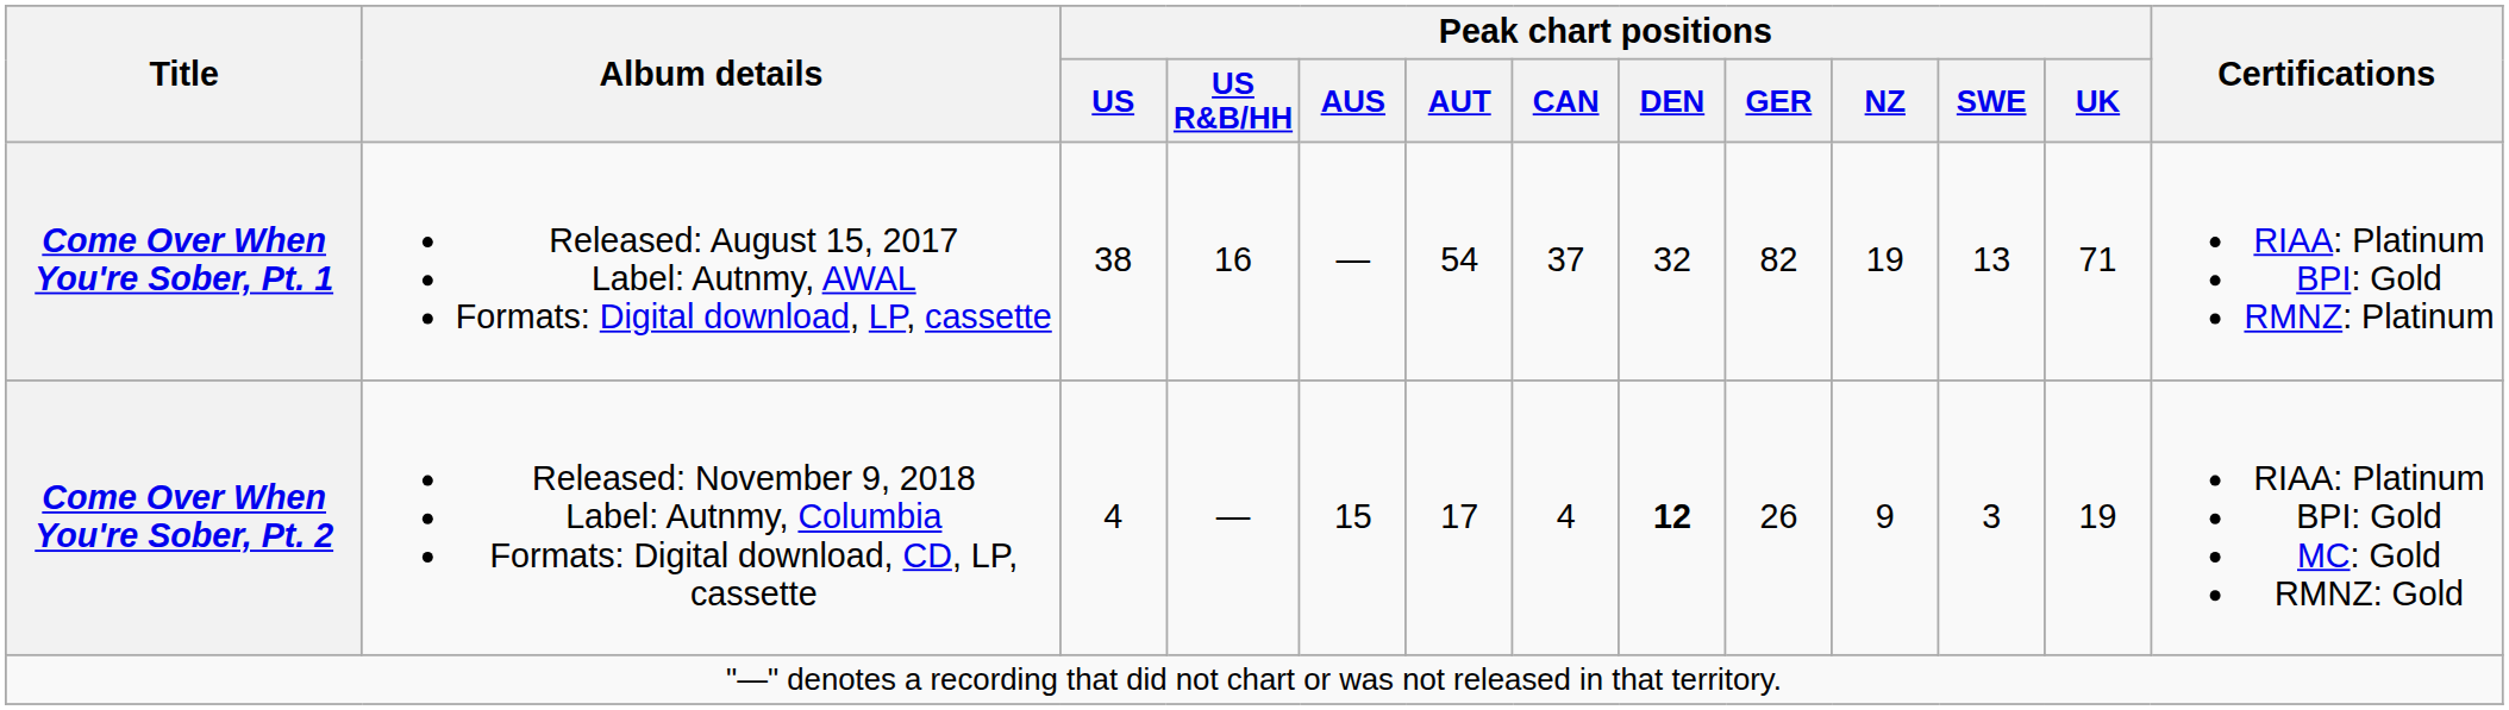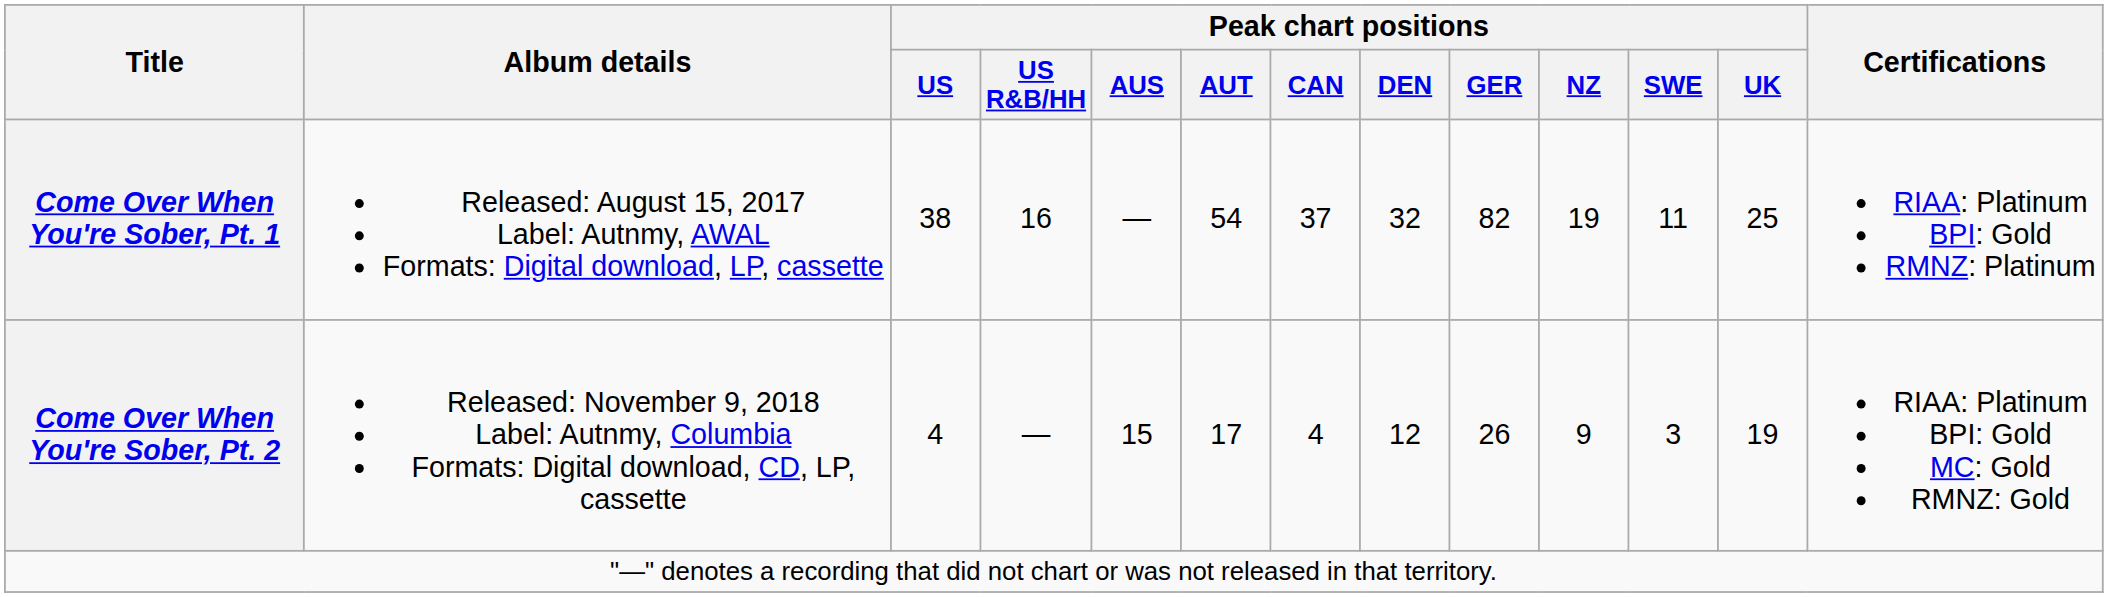Come Over When You're Sober, Pt. 1 | Peak chart positions / SWE: 13 -> 11
Come Over When You're Sober, Pt. 1 | Peak chart positions / UK: 71 -> 25
Come Over When You're Sober, Pt. 2 | Peak chart positions / DEN: bold -> normal
